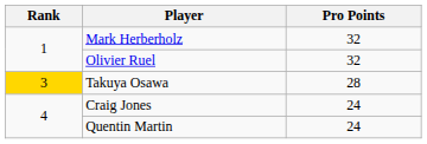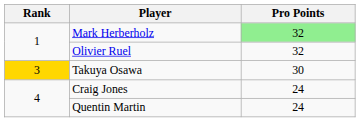Mark Herberholz | Pro Points: no background -> lightgreen background
Takuya Osawa | Pro Points: 28 -> 30
